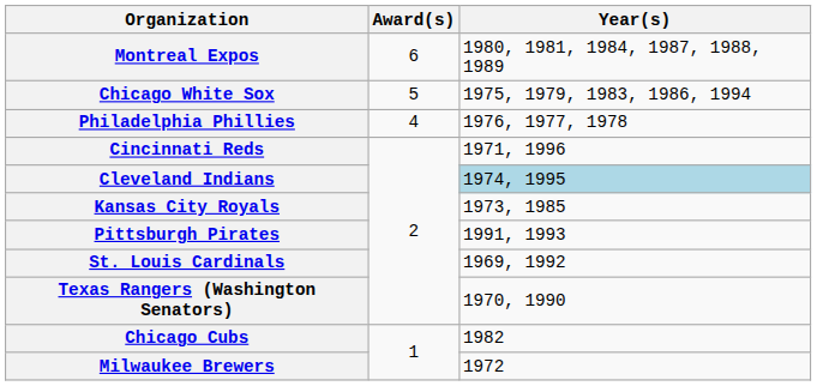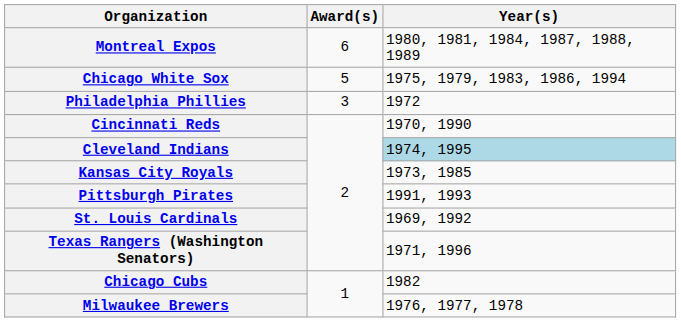Philadelphia Phillies | Award(s): 4 -> 3
Philadelphia Phillies | Year(s): 1976, 1977, 1978 -> 1972
Cincinnati Reds | Year(s): 1971, 1996 -> 1970, 1990
Texas Rangers (Washington Senators) | Year(s): 1970, 1990 -> 1971, 1996
Milwaukee Brewers | Year(s): 1972 -> 1976, 1977, 1978
